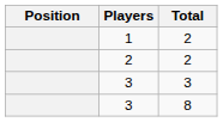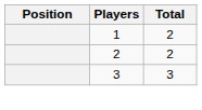- row: 3 | 8
